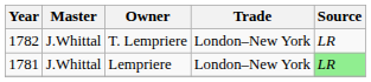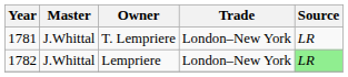T. Lempriere | Year: 1782 -> 1781
Lempriere | Year: 1781 -> 1782
